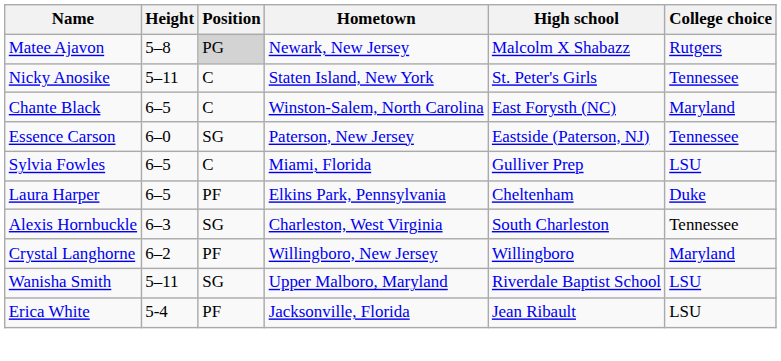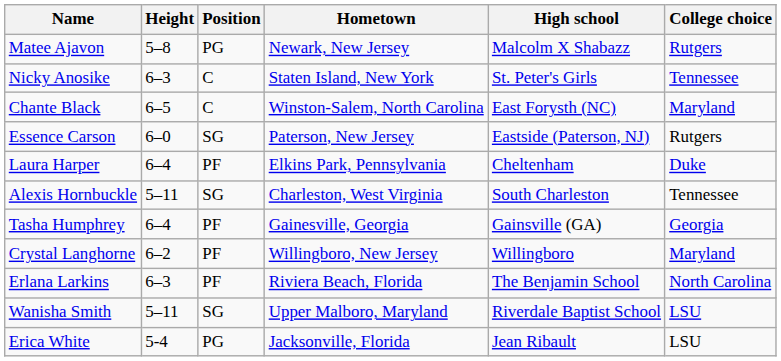Matee Ajavon | Position: lightgrey background -> no background
Nicky Anosike | Height: 5–11 -> 6–3
Essence Carson | College choice: Tennessee -> Rutgers
- row: Sylvia Fowles | 6–5 | C | Miami, Florida | Gulliver Prep | LSU
Laura Harper | Height: 6–5 -> 6–4
Alexis Hornbuckle | Height: 6–3 -> 5–11
+ row: Tasha Humphrey | 6–4 | PF | Gainesville, Georgia | Gainsville (GA) | Georgia
+ row: Erlana Larkins | 6–3 | PF | Riviera Beach, Florida | The Benjamin School | North Carolina
Erica White | Position: PF -> PG
